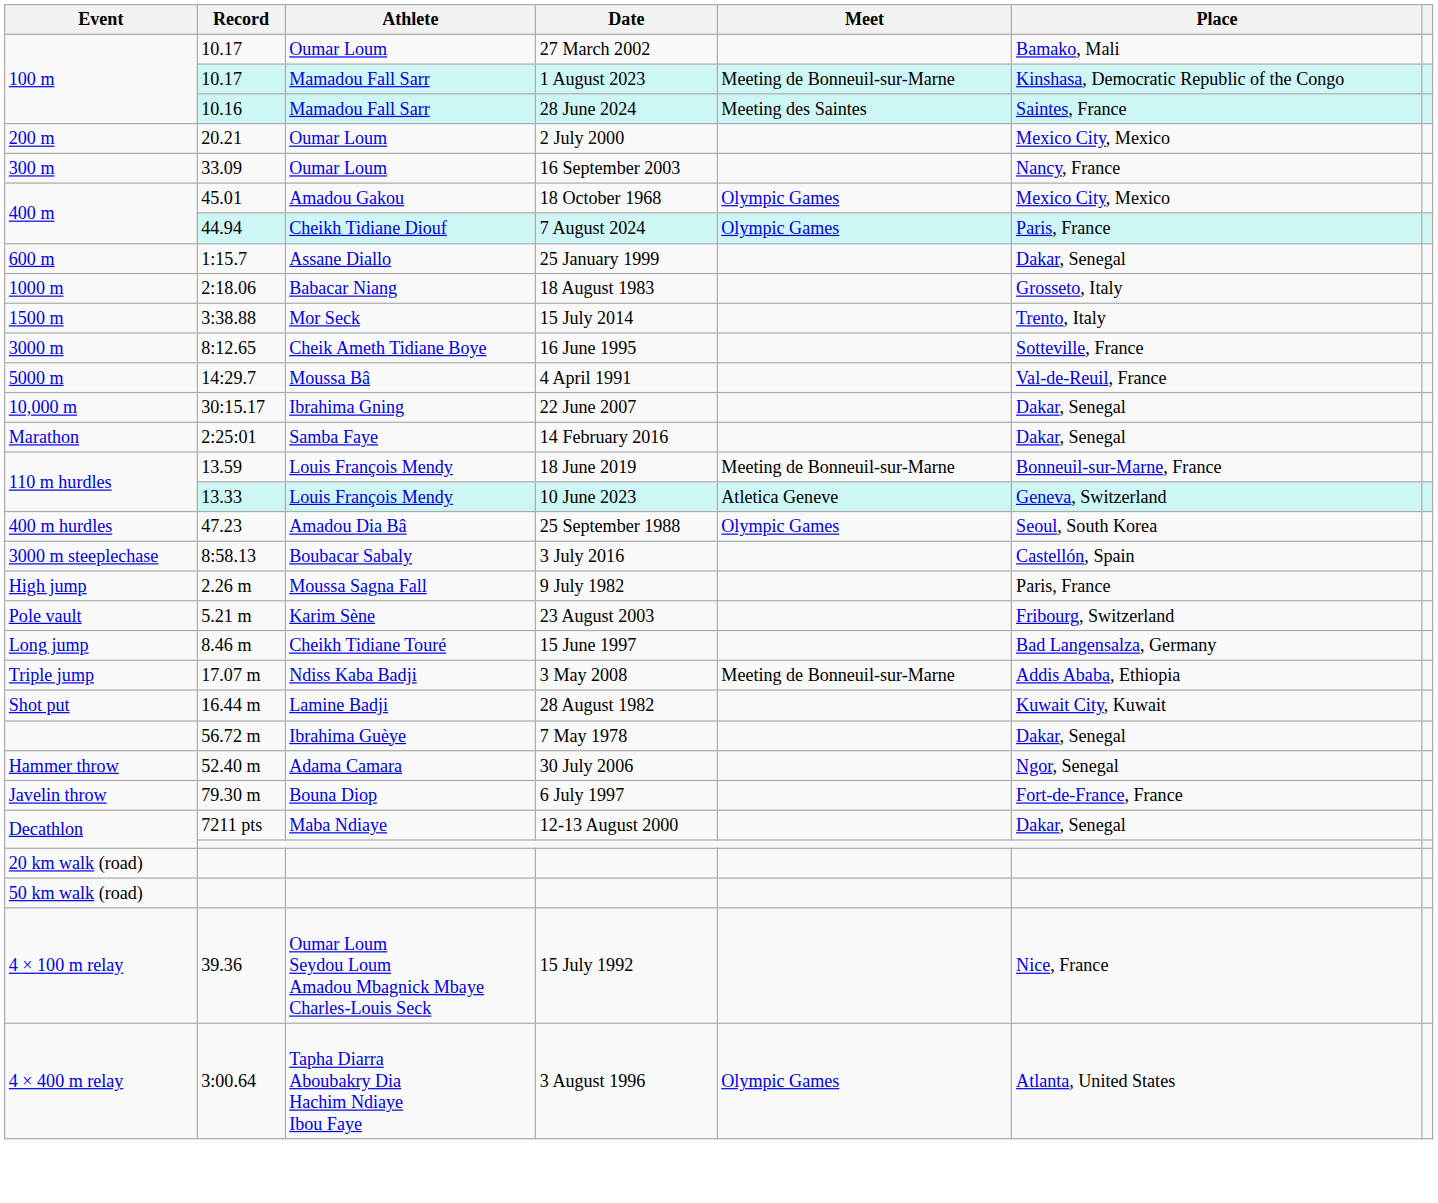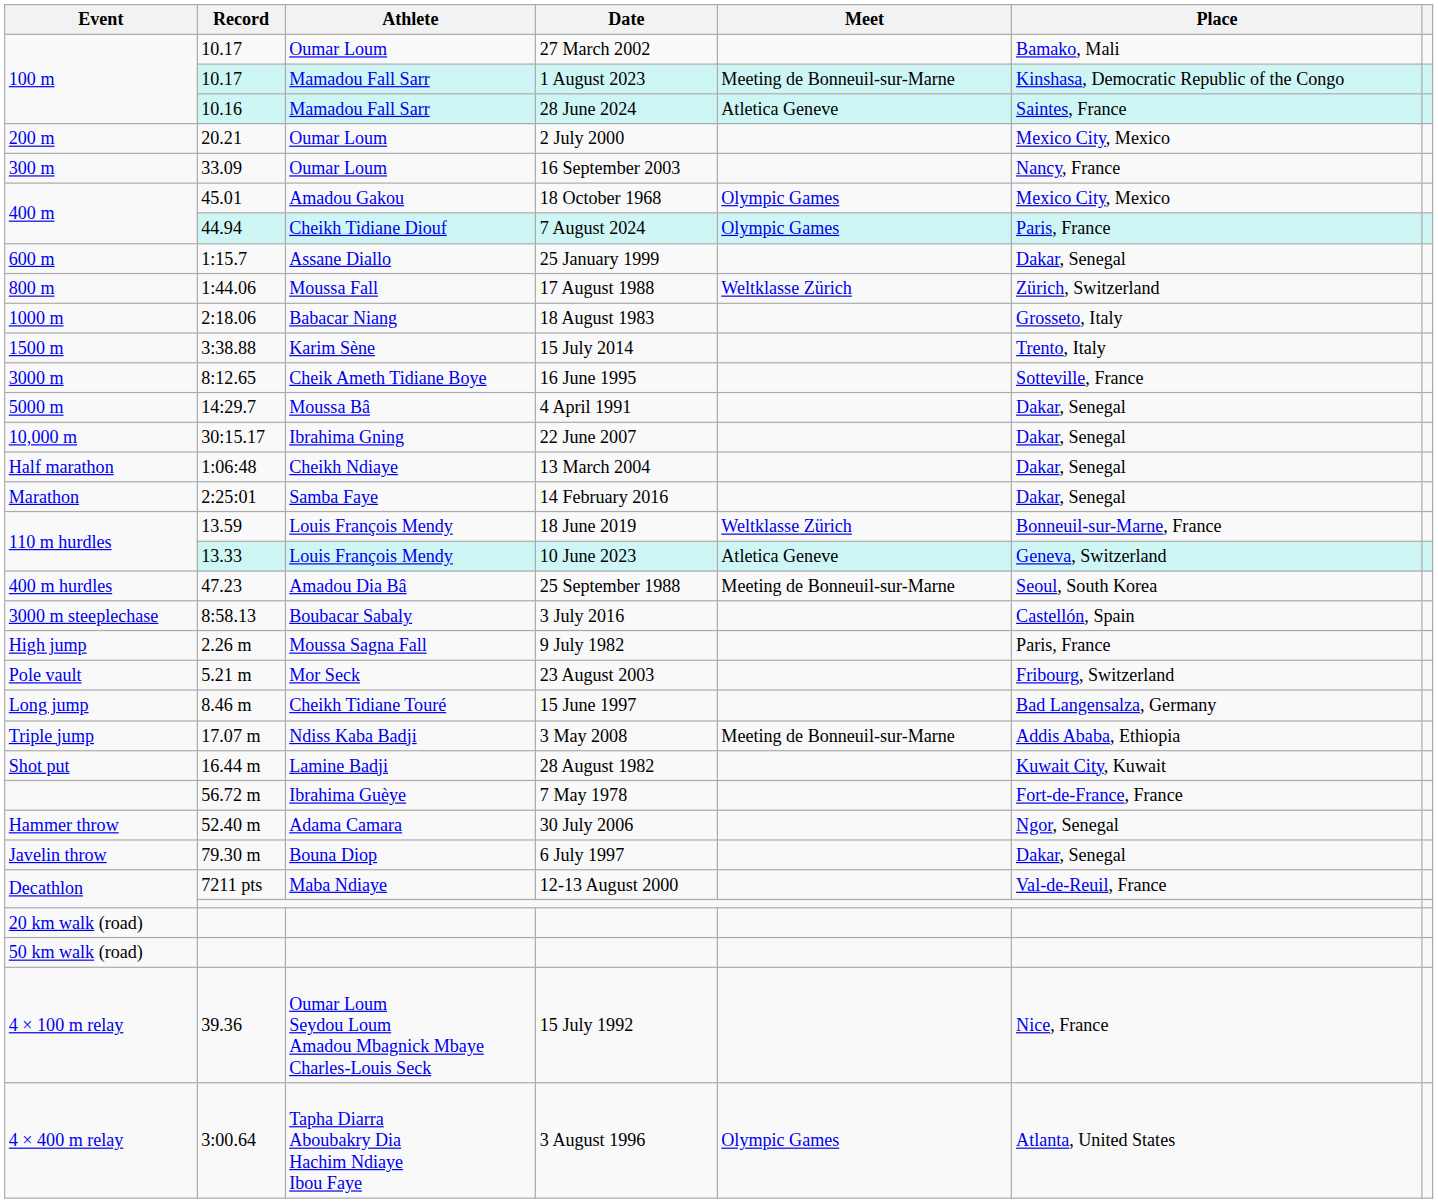28 June 2024 | Meet: Meeting des Saintes -> Atletica Geneve
+ row: 800 m | 1:44.06 | Moussa Fall | 17 August 1988 | Weltklasse Zürich | Zürich, Switzerland
15 July 2014 | Athlete: Mor Seck -> Karim Sène
4 April 1991 | Place: Val-de-Reuil, France -> Dakar, Senegal
+ row: Half marathon | 1:06:48 | Cheikh Ndiaye | 13 March 2004 | Dakar, Senegal
18 June 2019 | Meet: Meeting de Bonneuil-sur-Marne -> Weltklasse Zürich
25 September 1988 | Meet: Olympic Games -> Meeting de Bonneuil-sur-Marne
23 August 2003 | Athlete: Karim Sène -> Mor Seck
7 May 1978 | Place: Dakar, Senegal -> Fort-de-France, France
6 July 1997 | Place: Fort-de-France, France -> Dakar, Senegal
12-13 August 2000 | Place: Dakar, Senegal -> Val-de-Reuil, France
